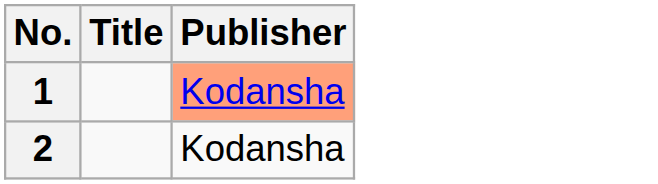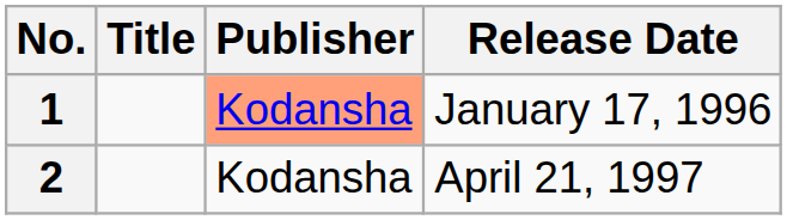+ column: Release Date | January 17, 1996 | April 21, 1997
